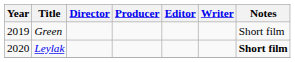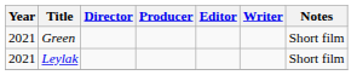Green | Year: 2019 -> 2021
Leylak | Year: 2020 -> 2021
Leylak | Notes: bold -> normal
